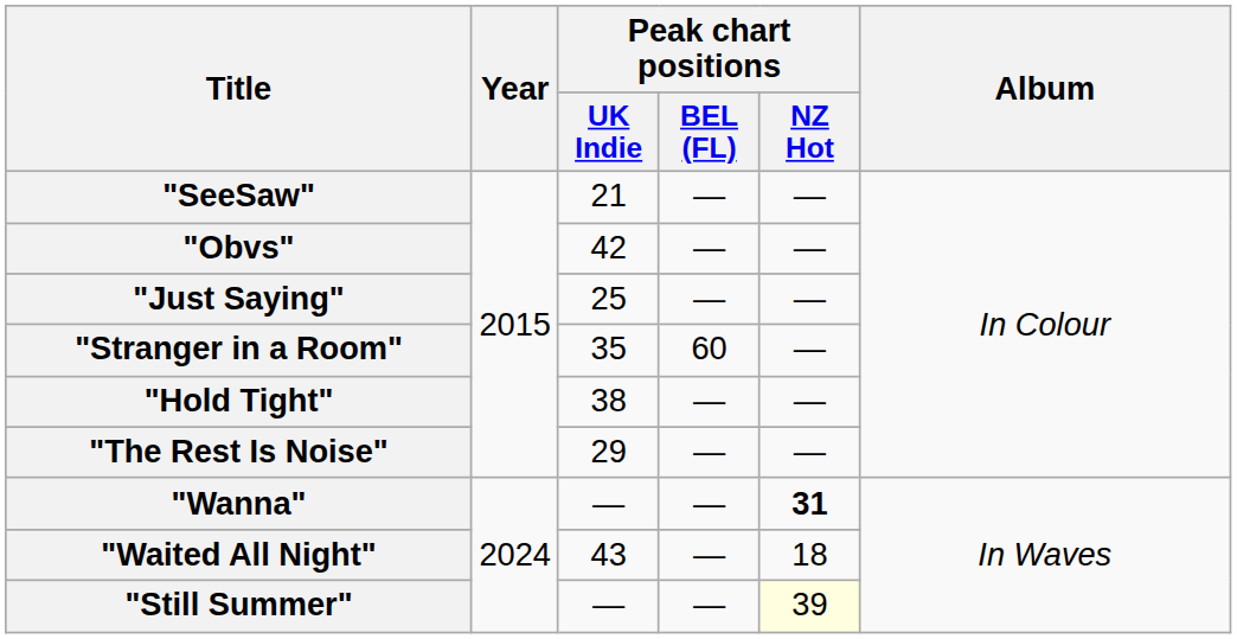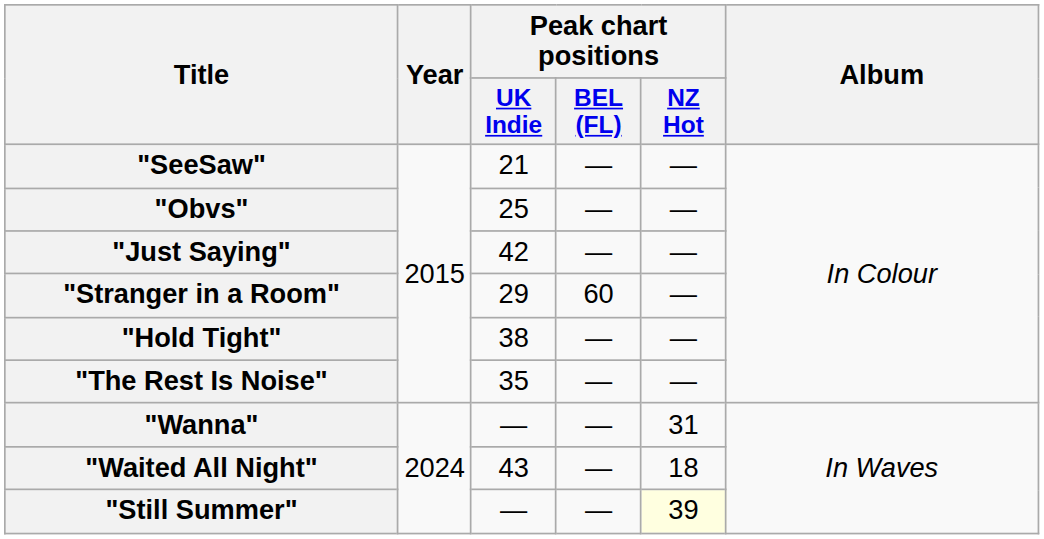"Obvs" | Peak chart positions / UK Indie: 42 -> 25
"Just Saying" | Peak chart positions / UK Indie: 25 -> 42
"Stranger in a Room" | Peak chart positions / UK Indie: 35 -> 29
"The Rest Is Noise" | Peak chart positions / UK Indie: 29 -> 35
"Wanna" | Peak chart positions / NZ Hot: bold -> normal
